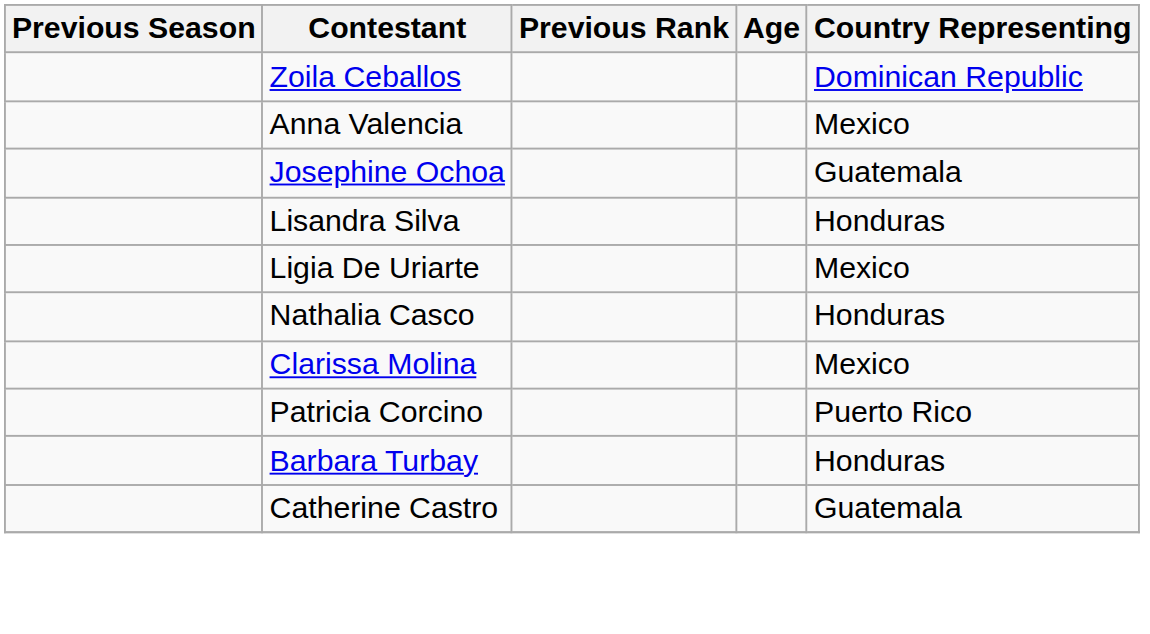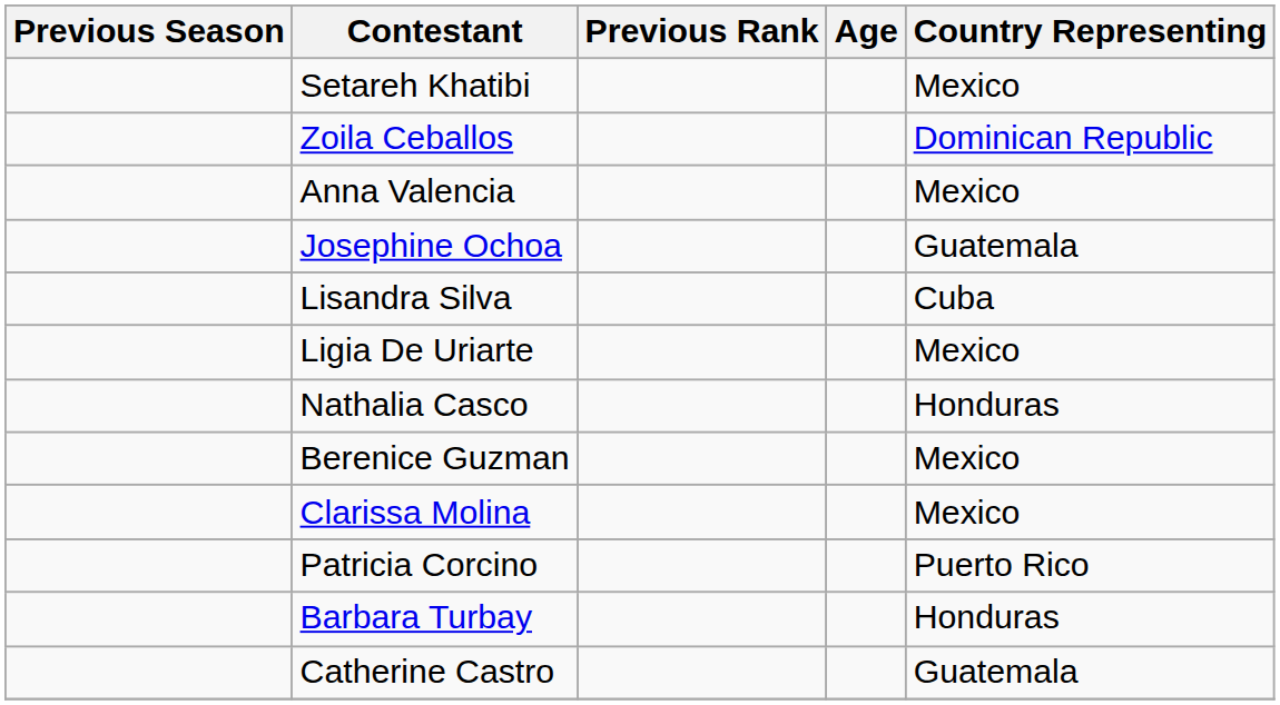+ row: Setareh Khatibi | Mexico
Lisandra Silva | Country Representing: Honduras -> Cuba
+ row: Berenice Guzman | Mexico
